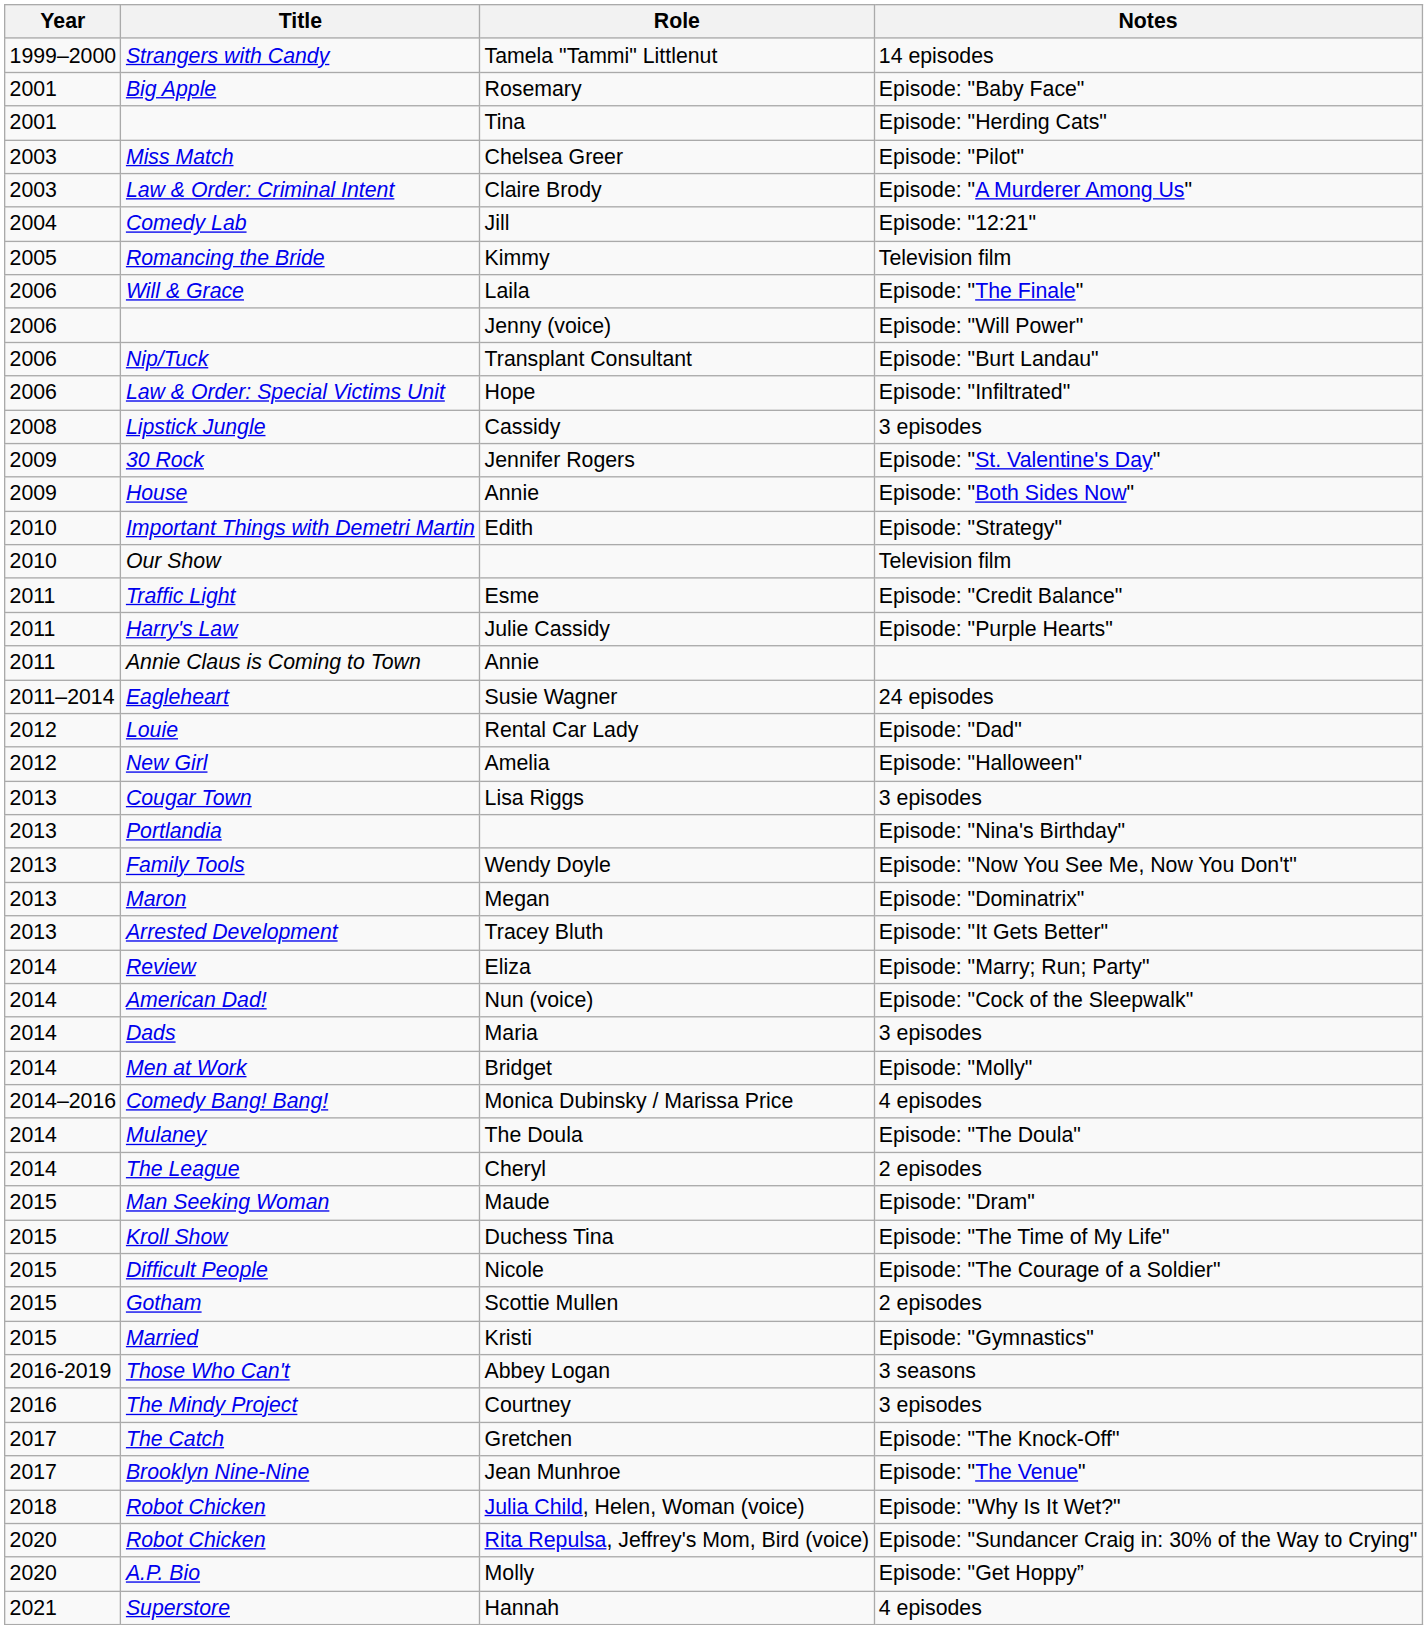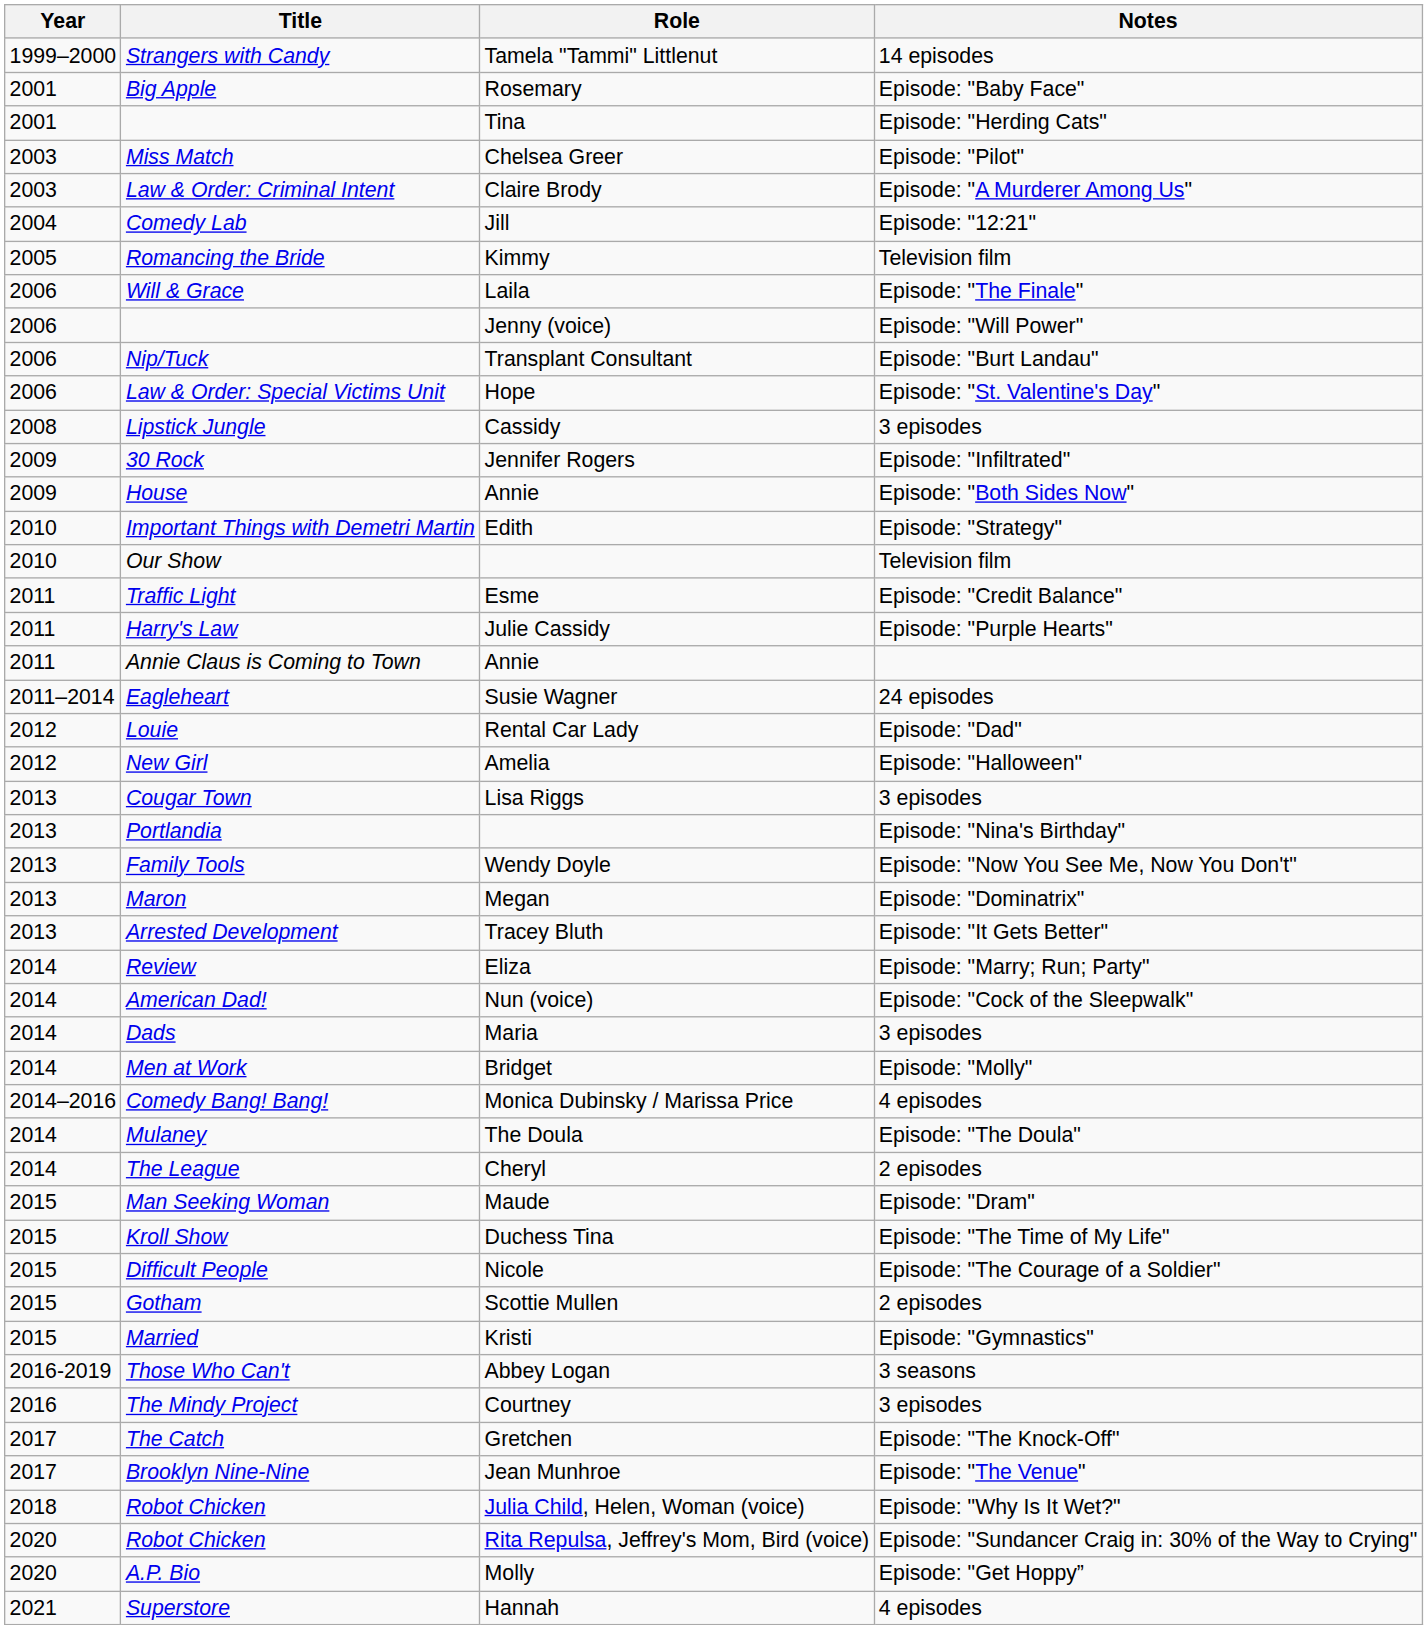Law & Order: Special Victims Unit | Notes: Episode: "Infiltrated" -> Episode: "St. Valentine's Day"
30 Rock | Notes: Episode: "St. Valentine's Day" -> Episode: "Infiltrated"
